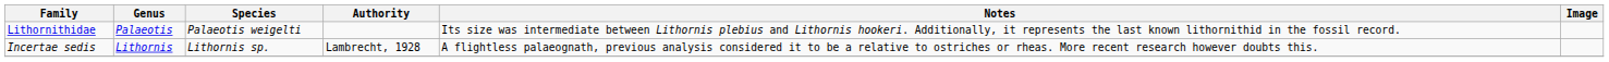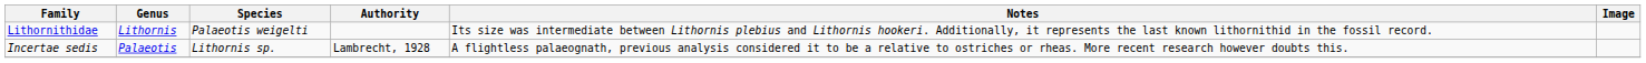Lithornithidae | Genus: Palaeotis -> Lithornis
Incertae sedis | Genus: Lithornis -> Palaeotis
